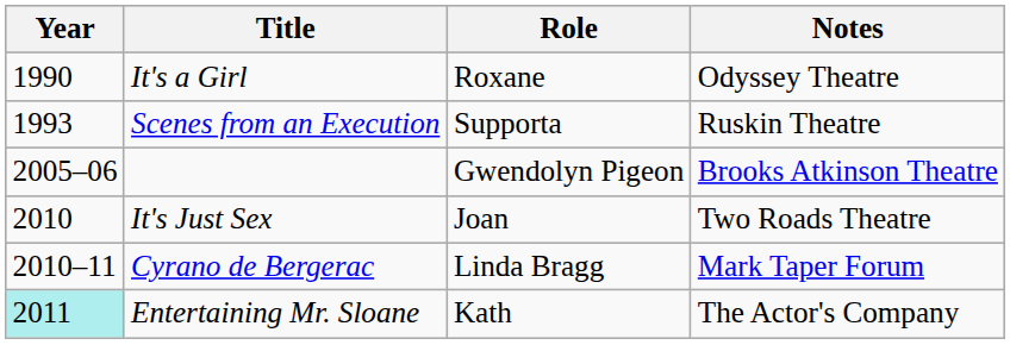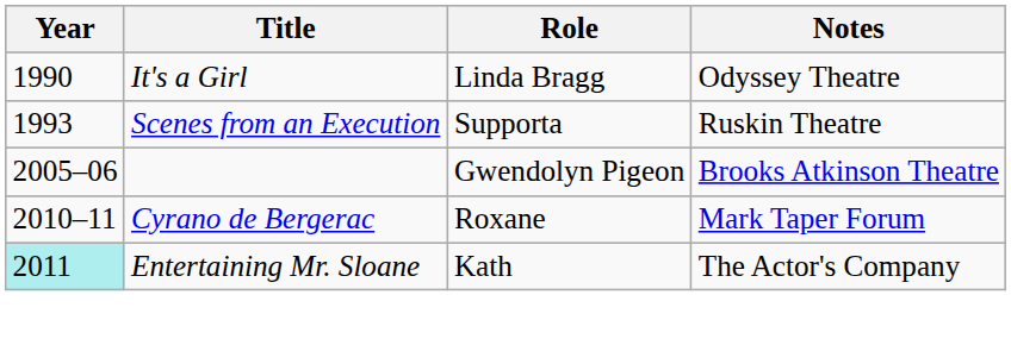It's a Girl | Role: Roxane -> Linda Bragg
- row: 2010 | It's Just Sex | Joan | Two Roads Theatre
Cyrano de Bergerac | Role: Linda Bragg -> Roxane
